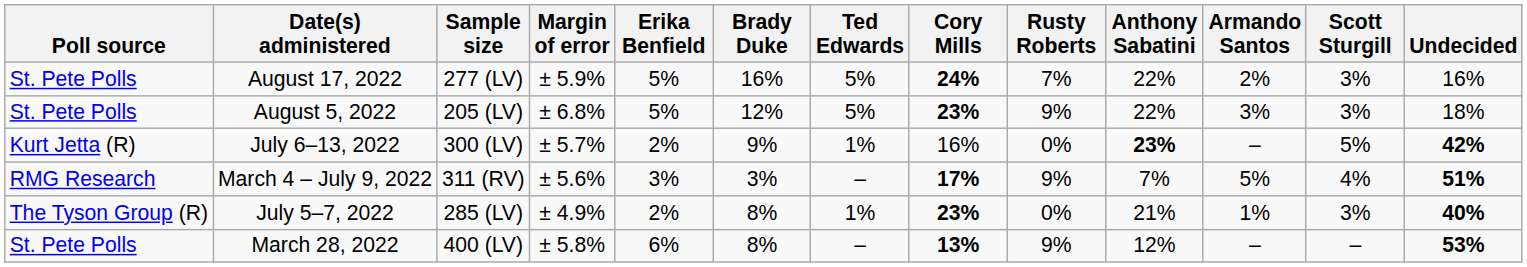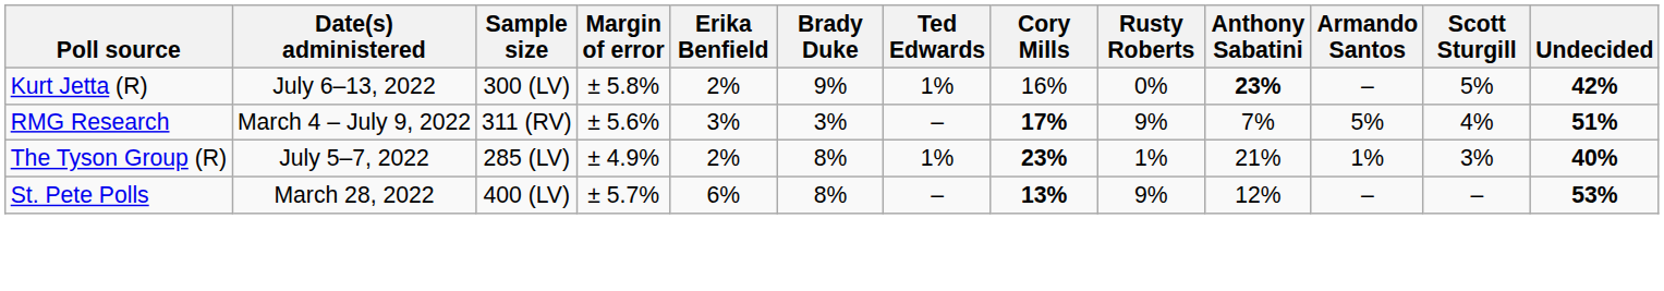- row: St. Pete Polls | August 17, 2022 | 277 (LV) | ± 5.9% | 5% | 16% | 5% | 24% | 7% | 22% | 2% | 3% | 16%
- row: St. Pete Polls | August 5, 2022 | 205 (LV) | ± 6.8% | 5% | 12% | 5% | 23% | 9% | 22% | 3% | 3% | 18%
July 6–13, 2022 | Margin of error: ± 5.7% -> ± 5.8%
July 5–7, 2022 | Rusty Roberts: 0% -> 1%
March 28, 2022 | Margin of error: ± 5.8% -> ± 5.7%
